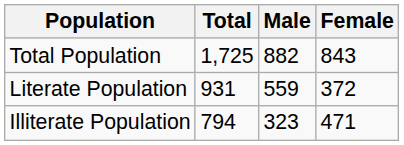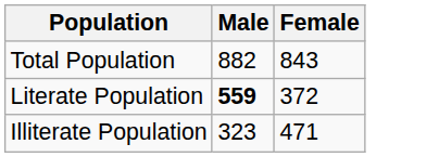- column: Total | 1,725 | 931 | 794
Literate Population | Male: normal -> bold
